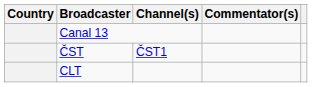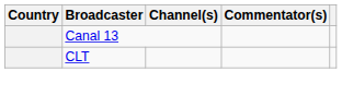- row: ČST | ČST1
